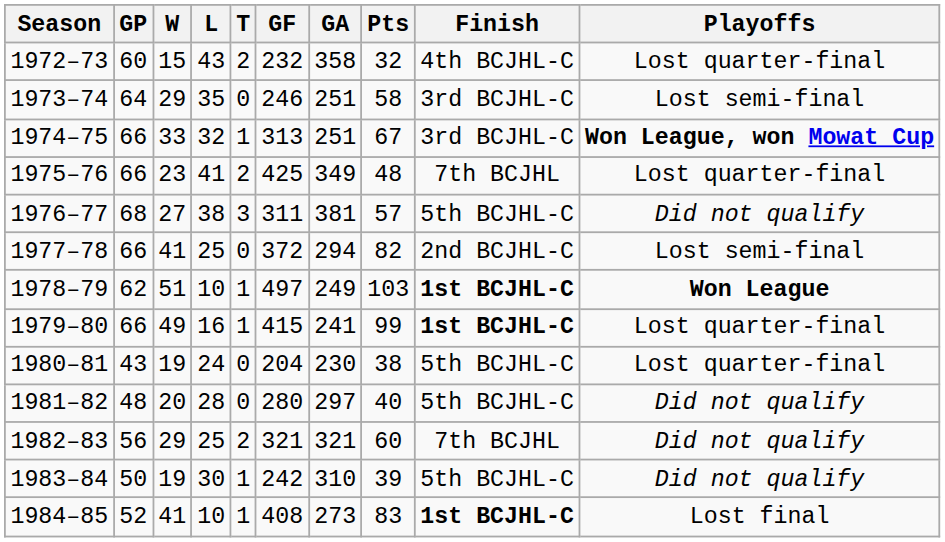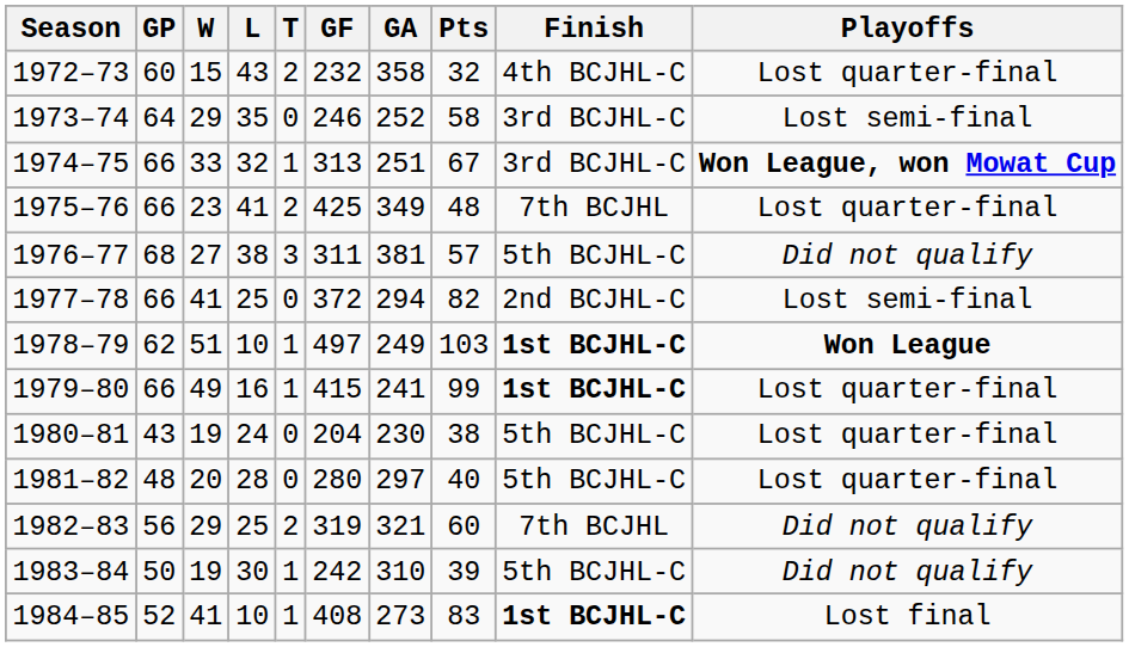1973–74 | GA: 251 -> 252
1981–82 | Playoffs: Did not qualify -> Lost quarter-final
1982–83 | GF: 321 -> 319
